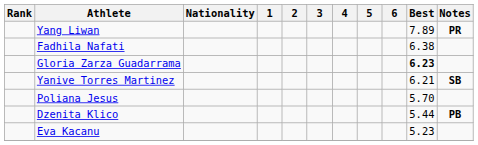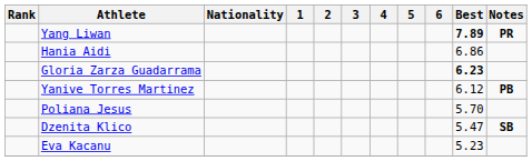Yang Liwan | Best: normal -> bold
+ row: Hania Aidi | 6.86
- row: Fadhila Nafati | 6.38
Yanive Torres Martinez | Best: 6.21 -> 6.12
Yanive Torres Martinez | Notes: SB -> PB
Dzenita Klico | Best: 5.44 -> 5.47
Dzenita Klico | Notes: PB -> SB
